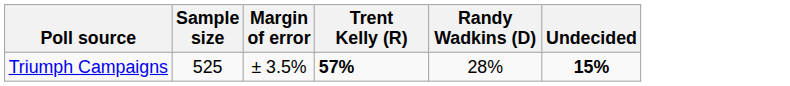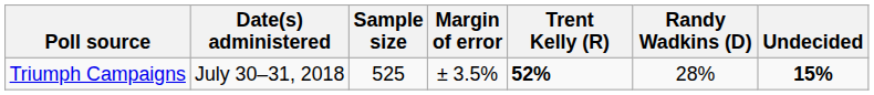+ column: Date(s) administered | July 30–31, 2018
Triumph Campaigns | Trent Kelly (R): 57% -> 52%
